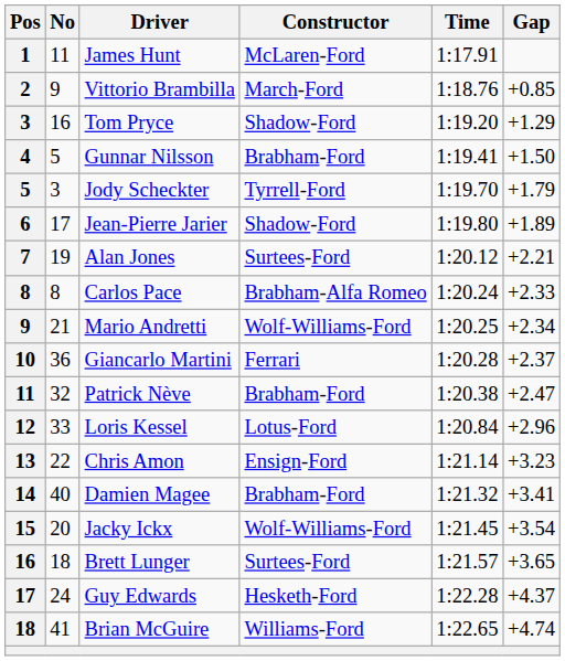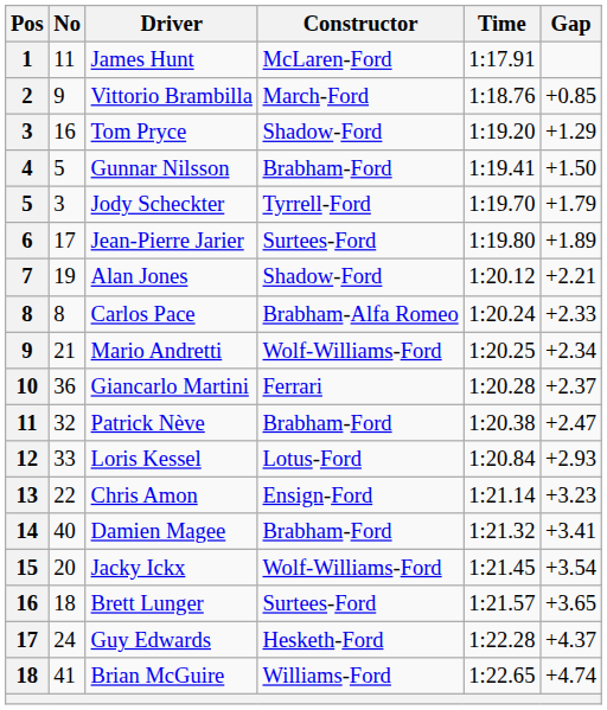Jean-Pierre Jarier | Constructor: Shadow-Ford -> Surtees-Ford
Alan Jones | Constructor: Surtees-Ford -> Shadow-Ford
Loris Kessel | Gap: +2.96 -> +2.93
